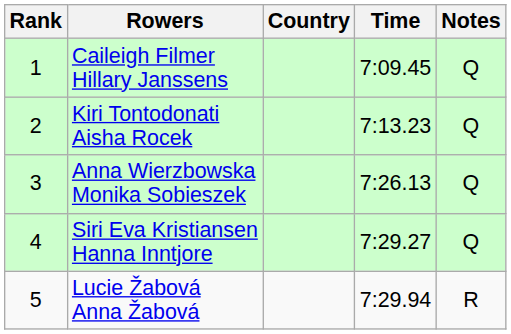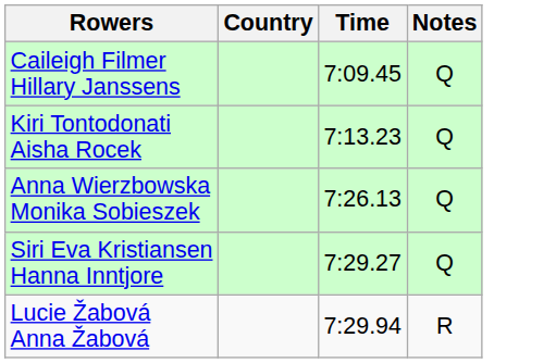- column: Rank | 1 | 2 | 3 | 4 | 5
